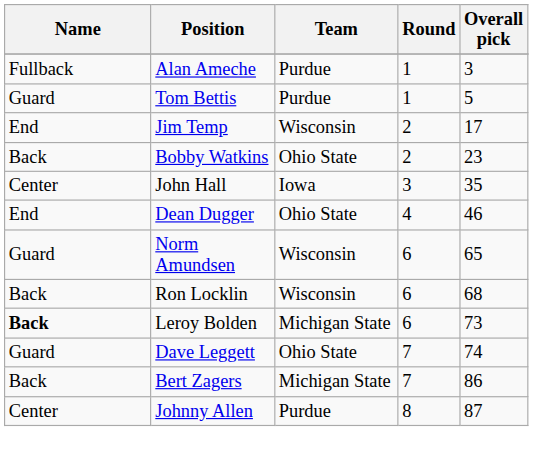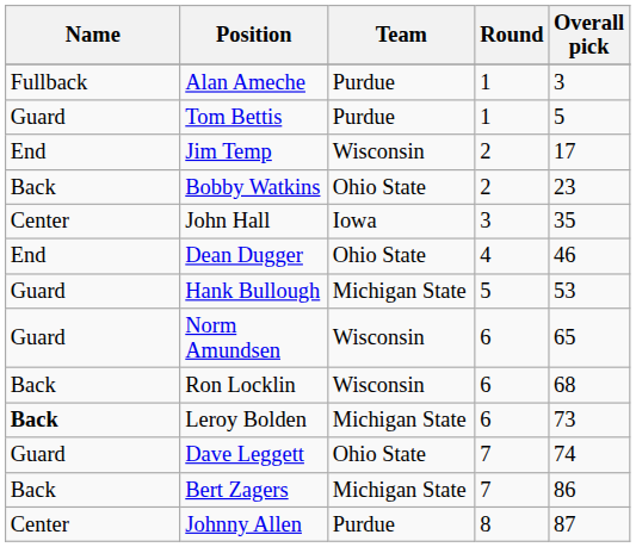+ row: Guard | Hank Bullough | Michigan State | 5 | 53
